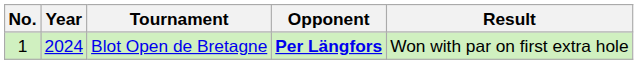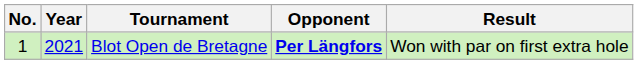Blot Open de Bretagne | Year: 2024 -> 2021
